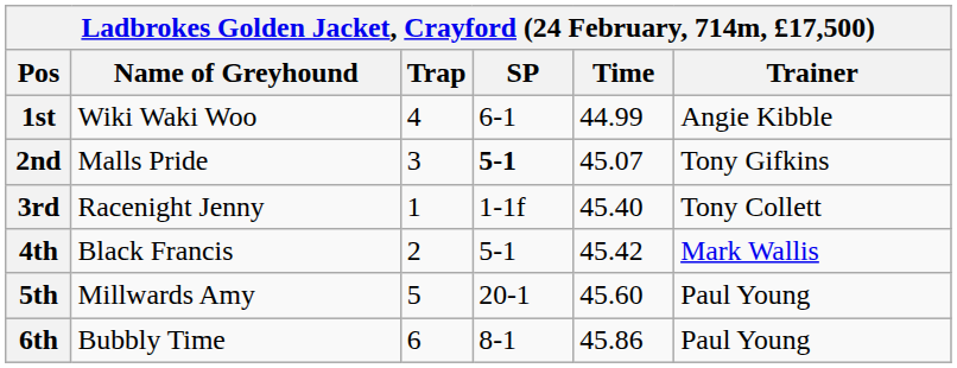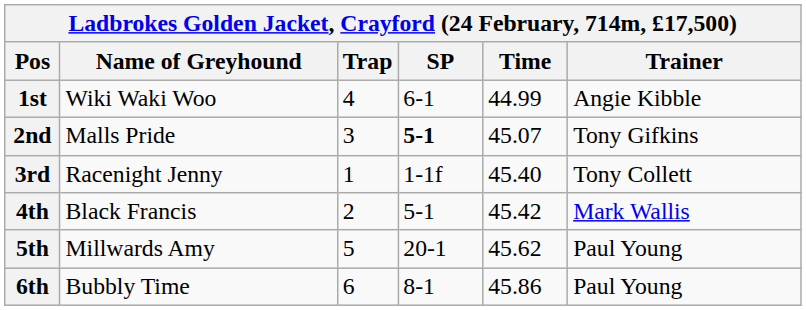5th | Time: 45.60 -> 45.62
